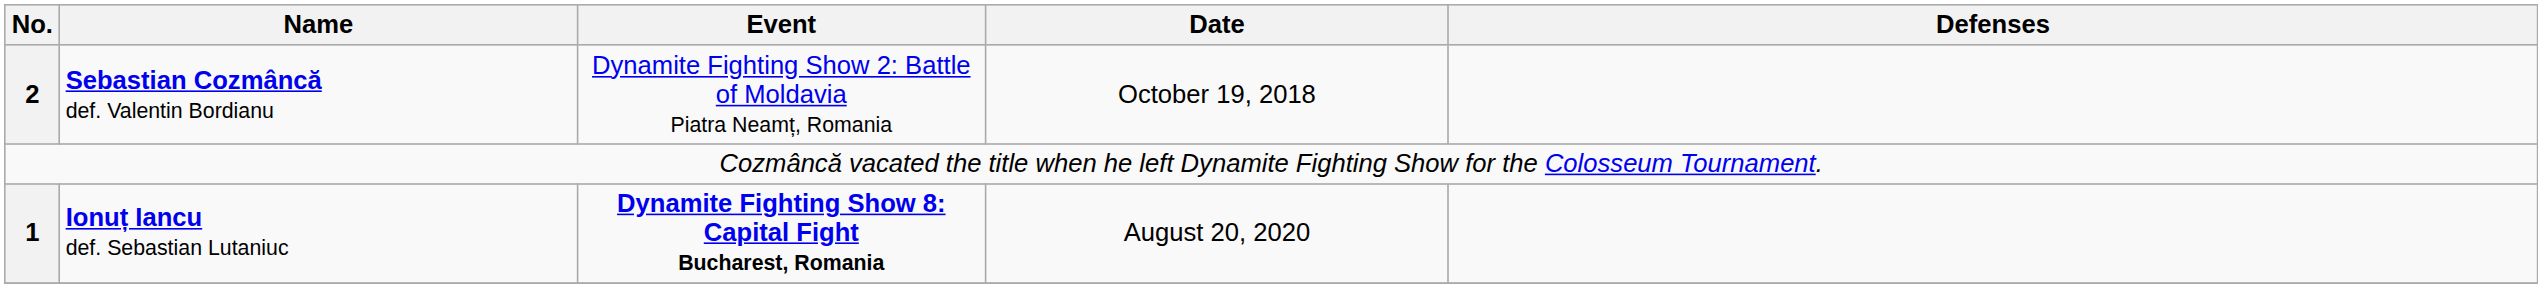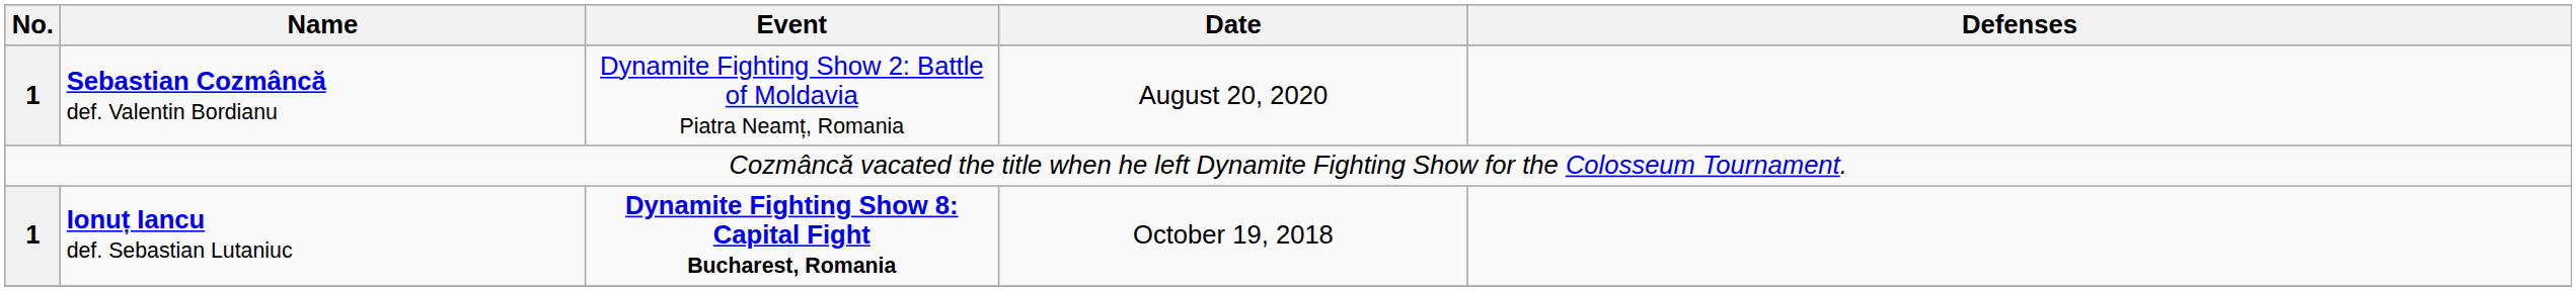Sebastian Cozmâncă def. Valentin Bordianu | No.: 2 -> 1
Sebastian Cozmâncă def. Valentin Bordianu | Date: October 19, 2018 -> August 20, 2020
Ionuț Iancu def. Sebastian Lutaniuc | Date: August 20, 2020 -> October 19, 2018
